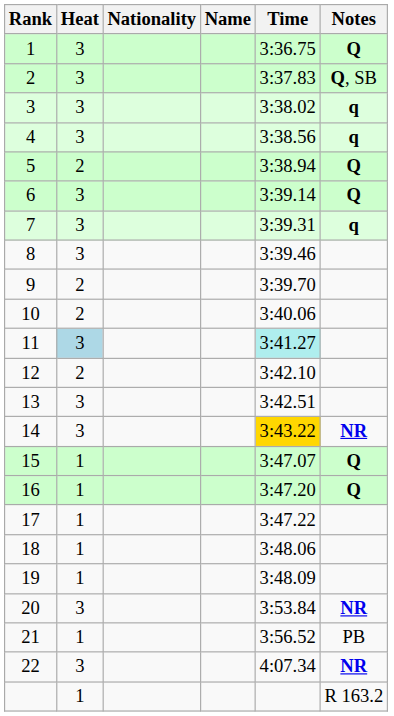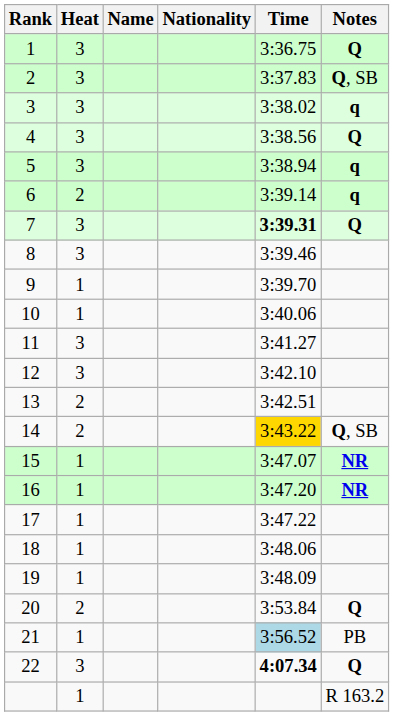columns swapped: Name <-> Nationality
4 | Notes: q -> Q
5 | Heat: 2 -> 3
5 | Notes: Q -> q
6 | Heat: 3 -> 2
6 | Notes: Q -> q
7 | Time: normal -> bold
7 | Notes: q -> Q
9 | Heat: 2 -> 1
10 | Heat: 2 -> 1
11 | Heat: lightblue background -> no background
11 | Time: paleturquoise background -> no background
12 | Heat: 2 -> 3
13 | Heat: 3 -> 2
14 | Heat: 3 -> 2
14 | Notes: NR -> Q, SB
15 | Notes: Q -> NR
16 | Notes: Q -> NR
20 | Heat: 3 -> 2
20 | Notes: NR -> Q
21 | Time: no background -> lightblue background
22 | Time: normal -> bold
22 | Notes: NR -> Q
